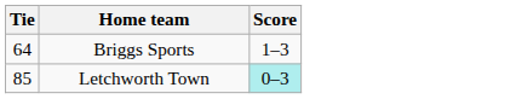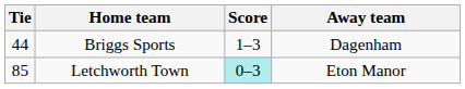+ column: Away team | Dagenham | Eton Manor
Briggs Sports | Tie: 64 -> 44
